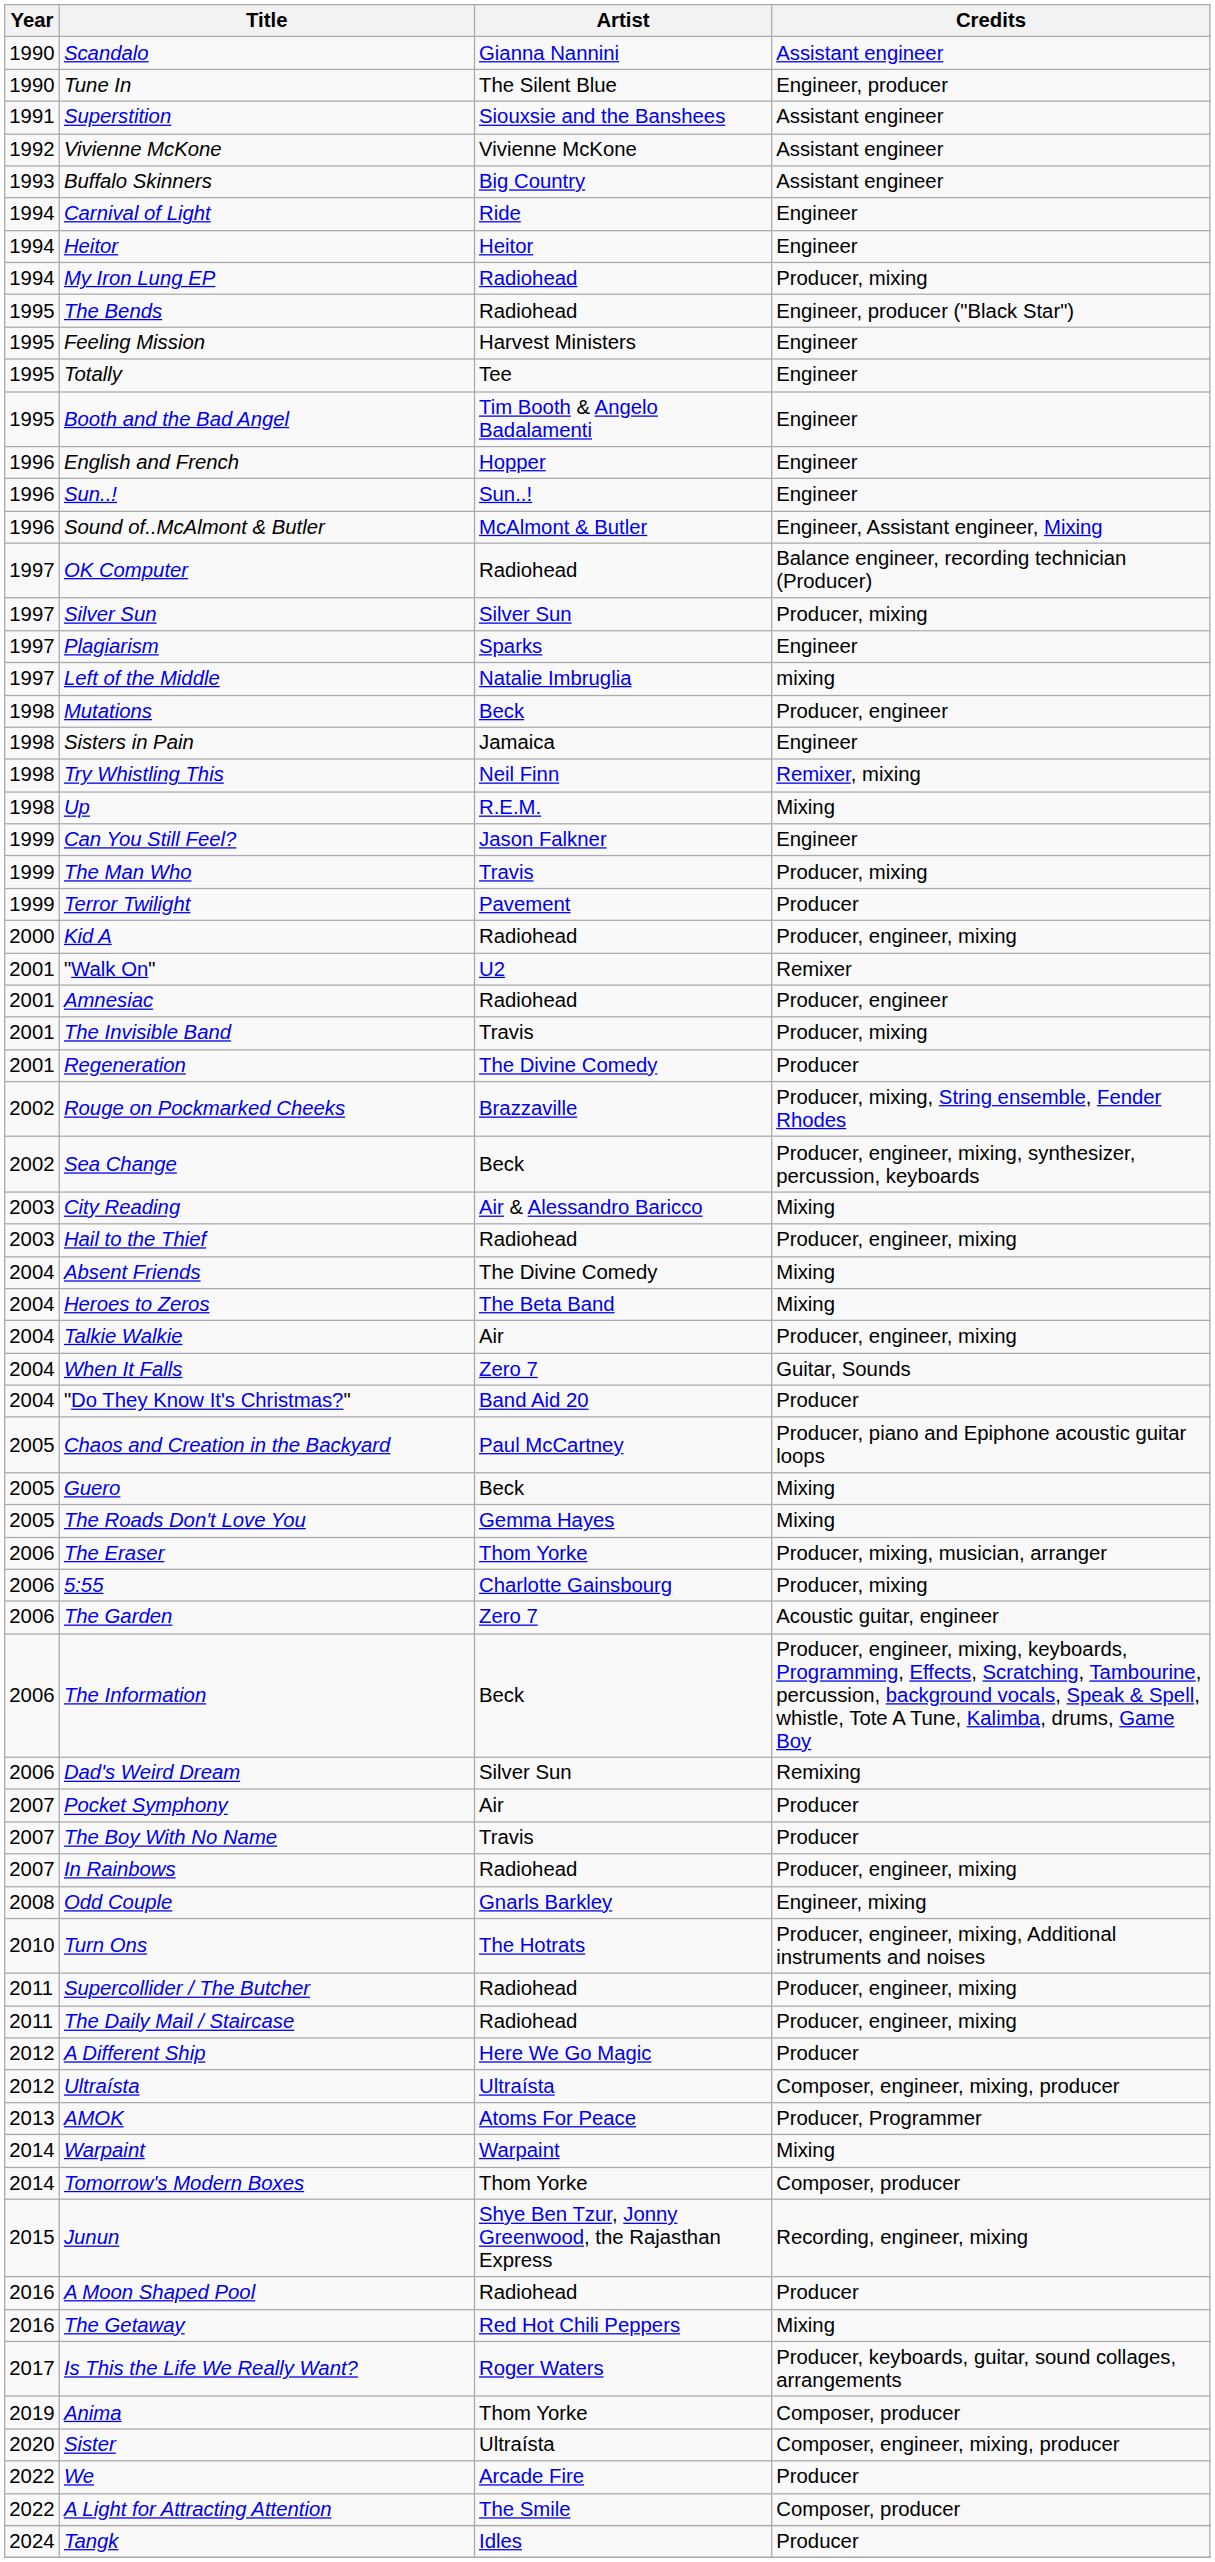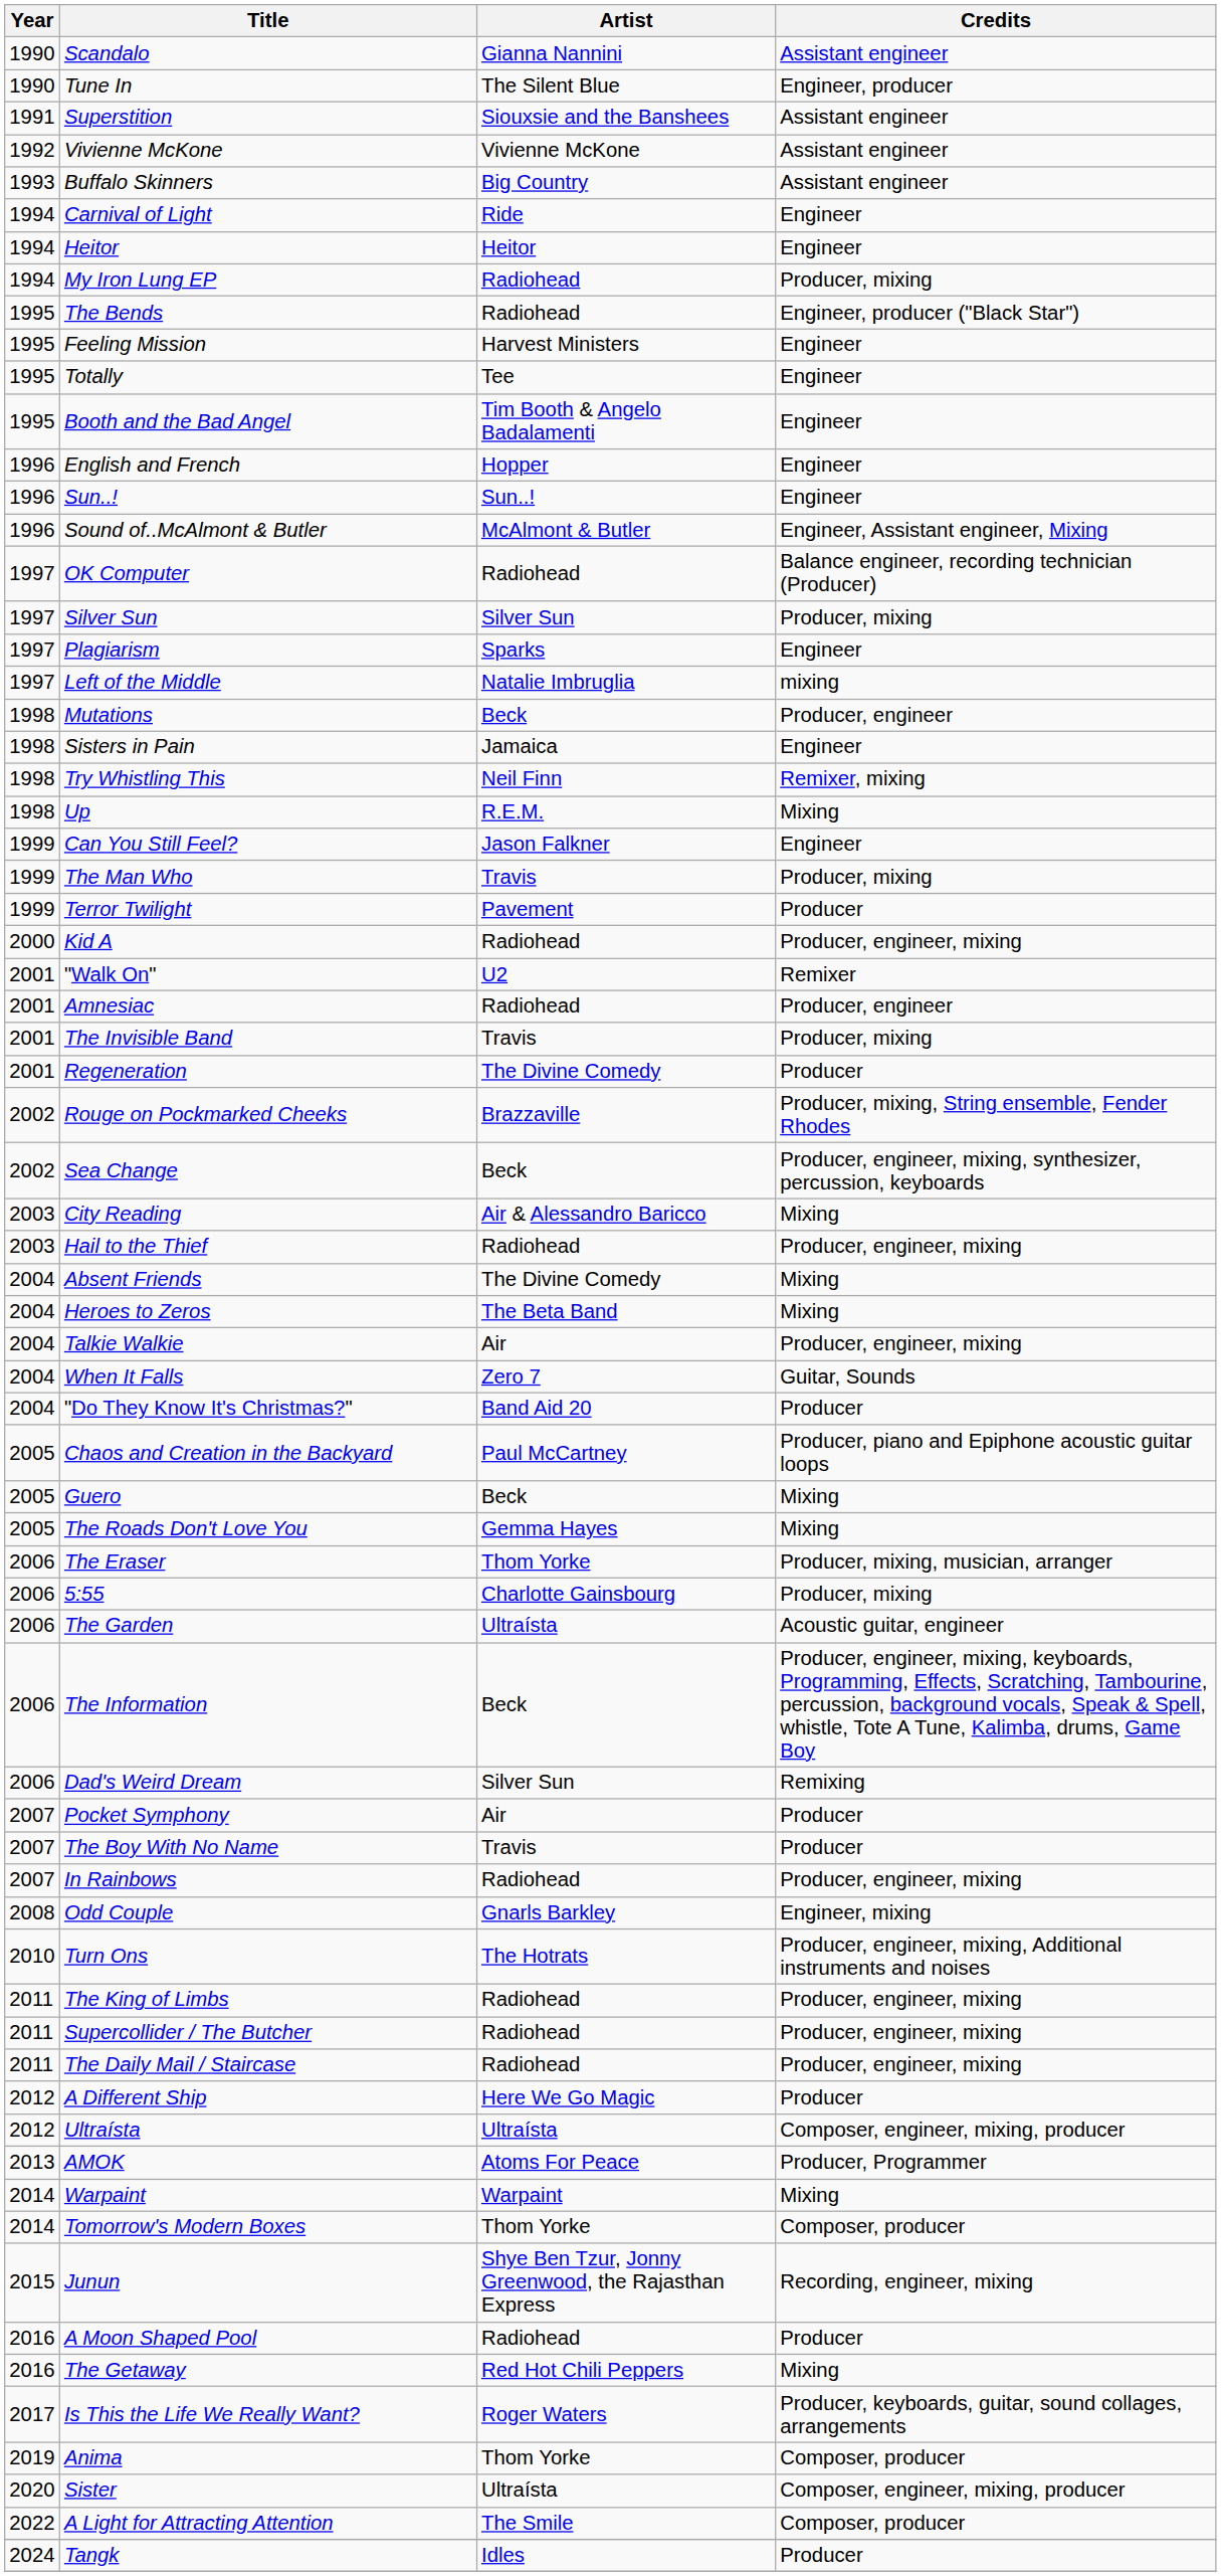The Garden | Artist: Zero 7 -> Ultraísta
+ row: 2011 | The King of Limbs | Radiohead | Producer, engineer, mixing
- row: 2022 | We | Arcade Fire | Producer
